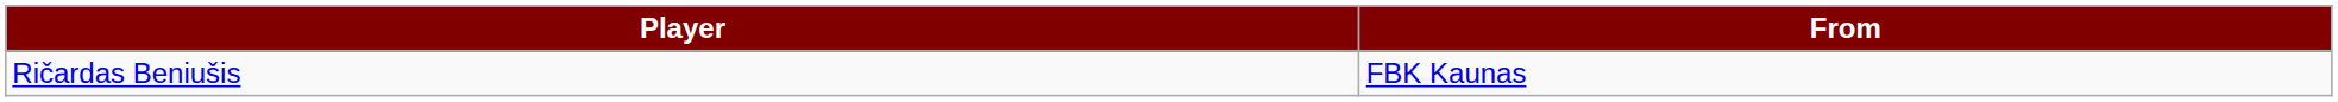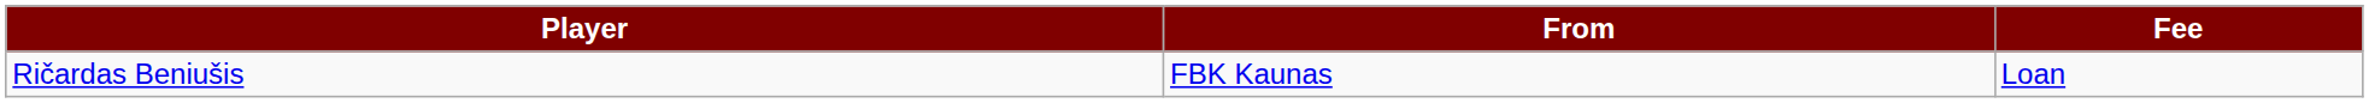+ column: Fee | Loan
